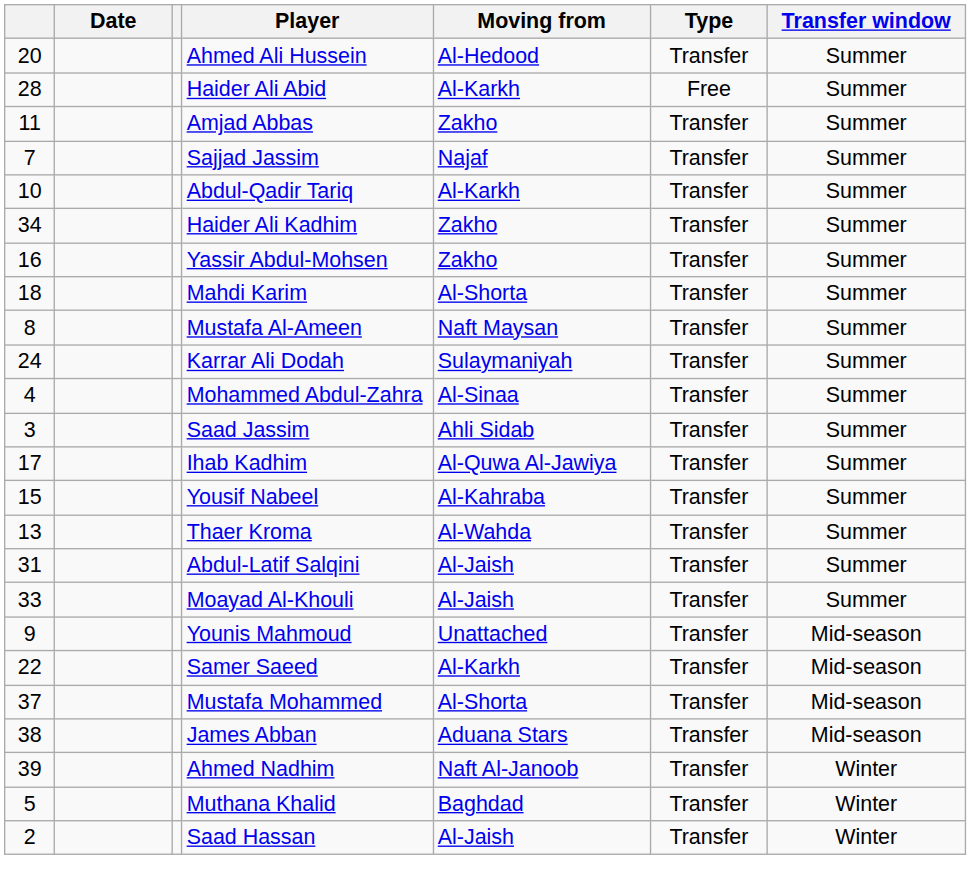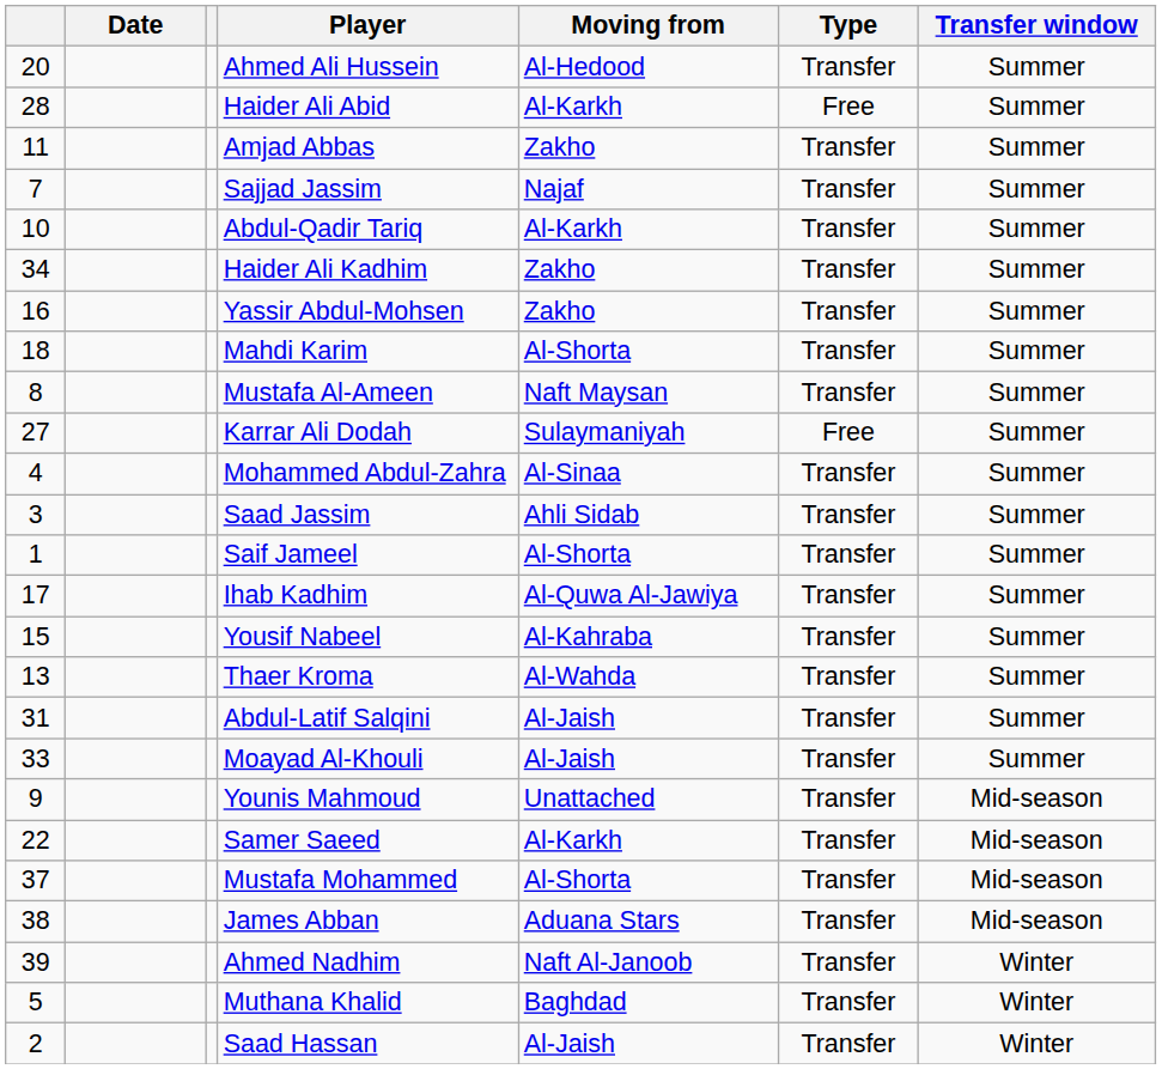Karrar Ali Dodah | column 1: 24 -> 27
Karrar Ali Dodah | Type: Transfer -> Free
+ row: 1 | Saif Jameel | Al-Shorta | Transfer | Summer
